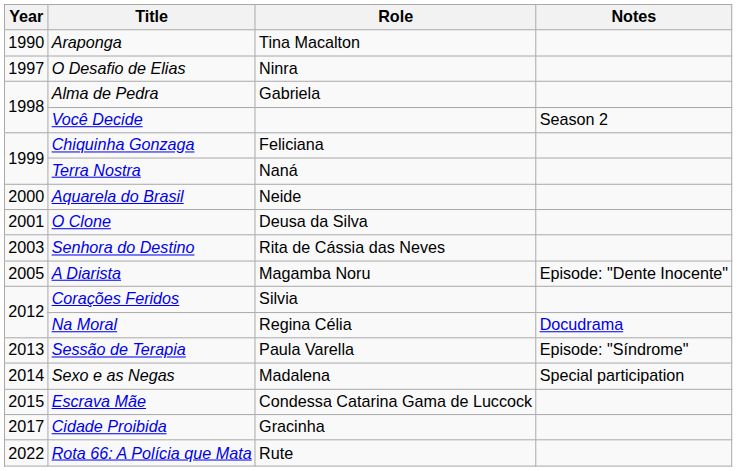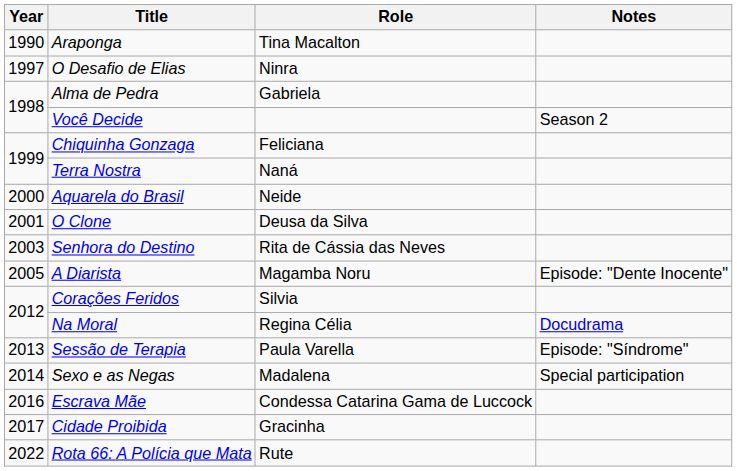Escrava Mãe | Year: 2015 -> 2016
